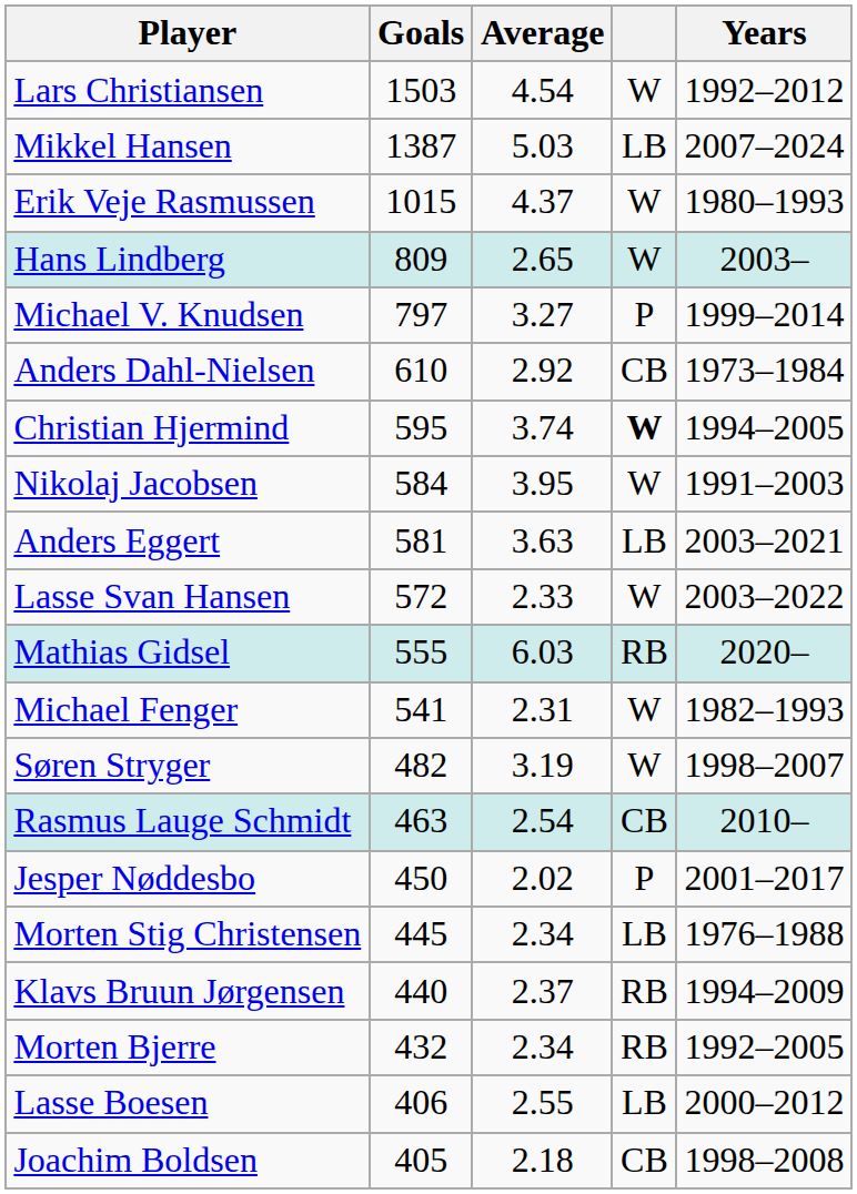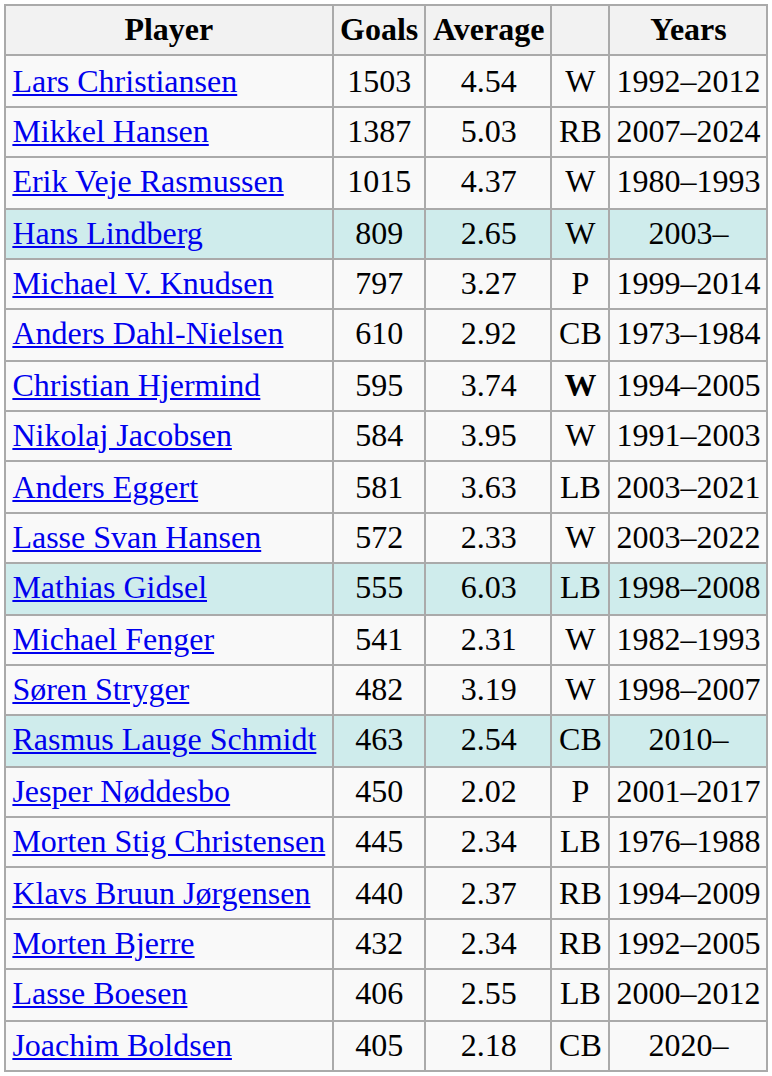Mikkel Hansen | column 4: LB -> RB
Mathias Gidsel | column 4: RB -> LB
Mathias Gidsel | Years: 2020– -> 1998–2008
Joachim Boldsen | Years: 1998–2008 -> 2020–
